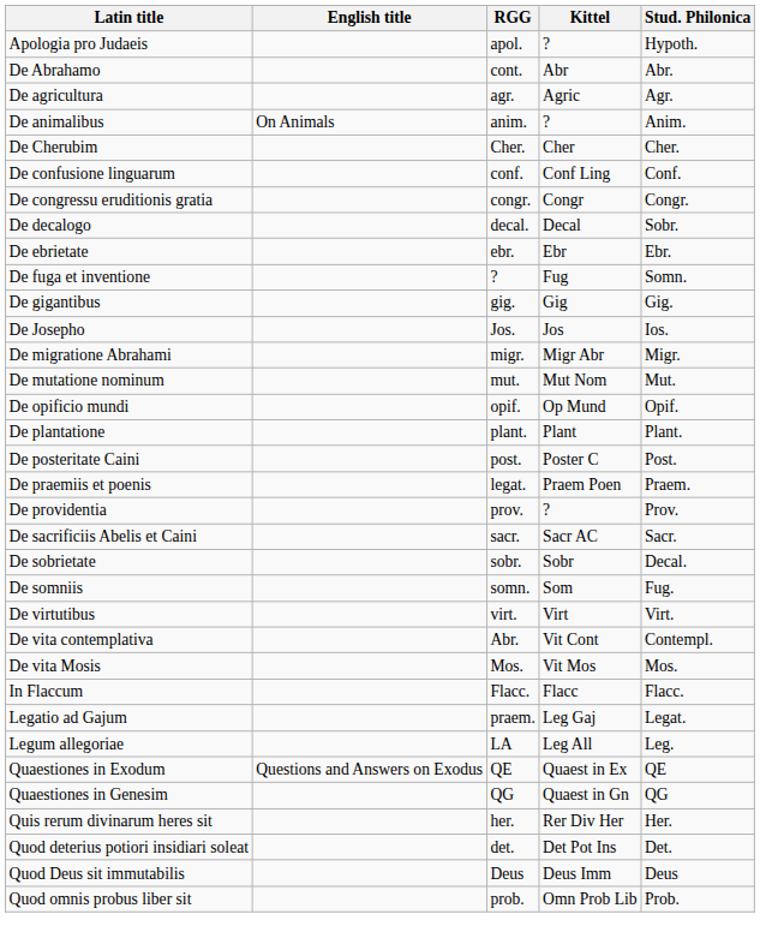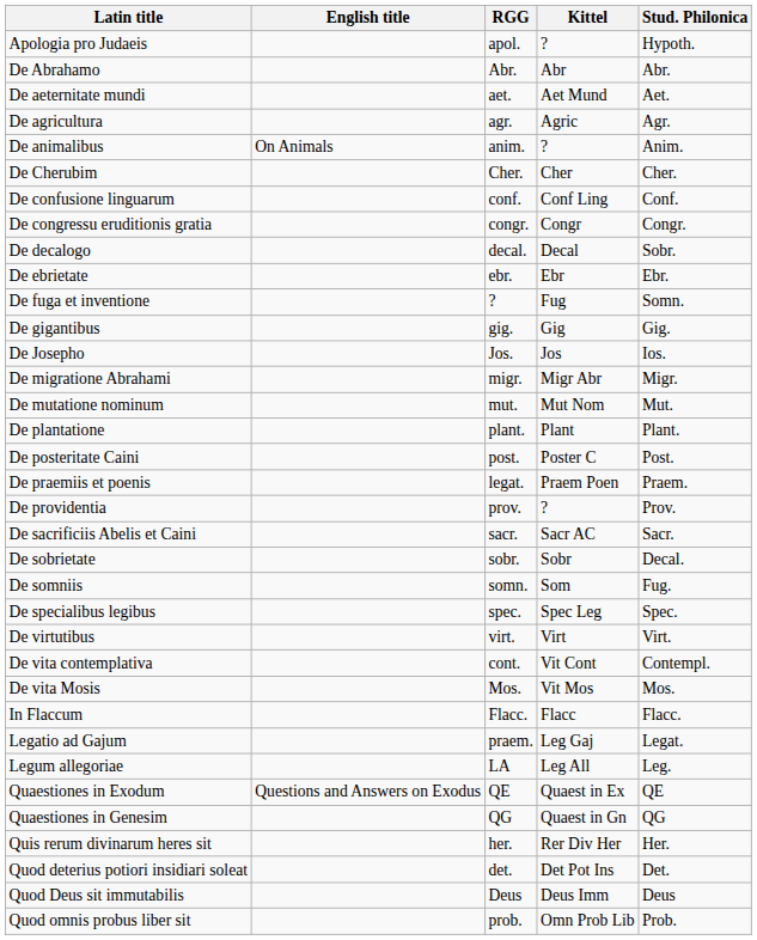De Abrahamo | RGG: cont. -> Abr.
+ row: De aeternitate mundi | aet. | Aet Mund | Aet.
- row: De opificio mundi | opif. | Op Mund | Opif.
+ row: De specialibus legibus | spec. | Spec Leg | Spec.
De vita contemplativa | RGG: Abr. -> cont.
